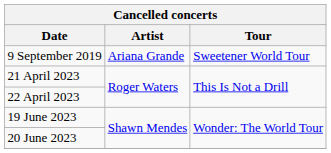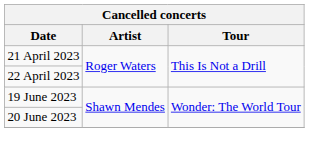- row: 9 September 2019 | Ariana Grande | Sweetener World Tour
